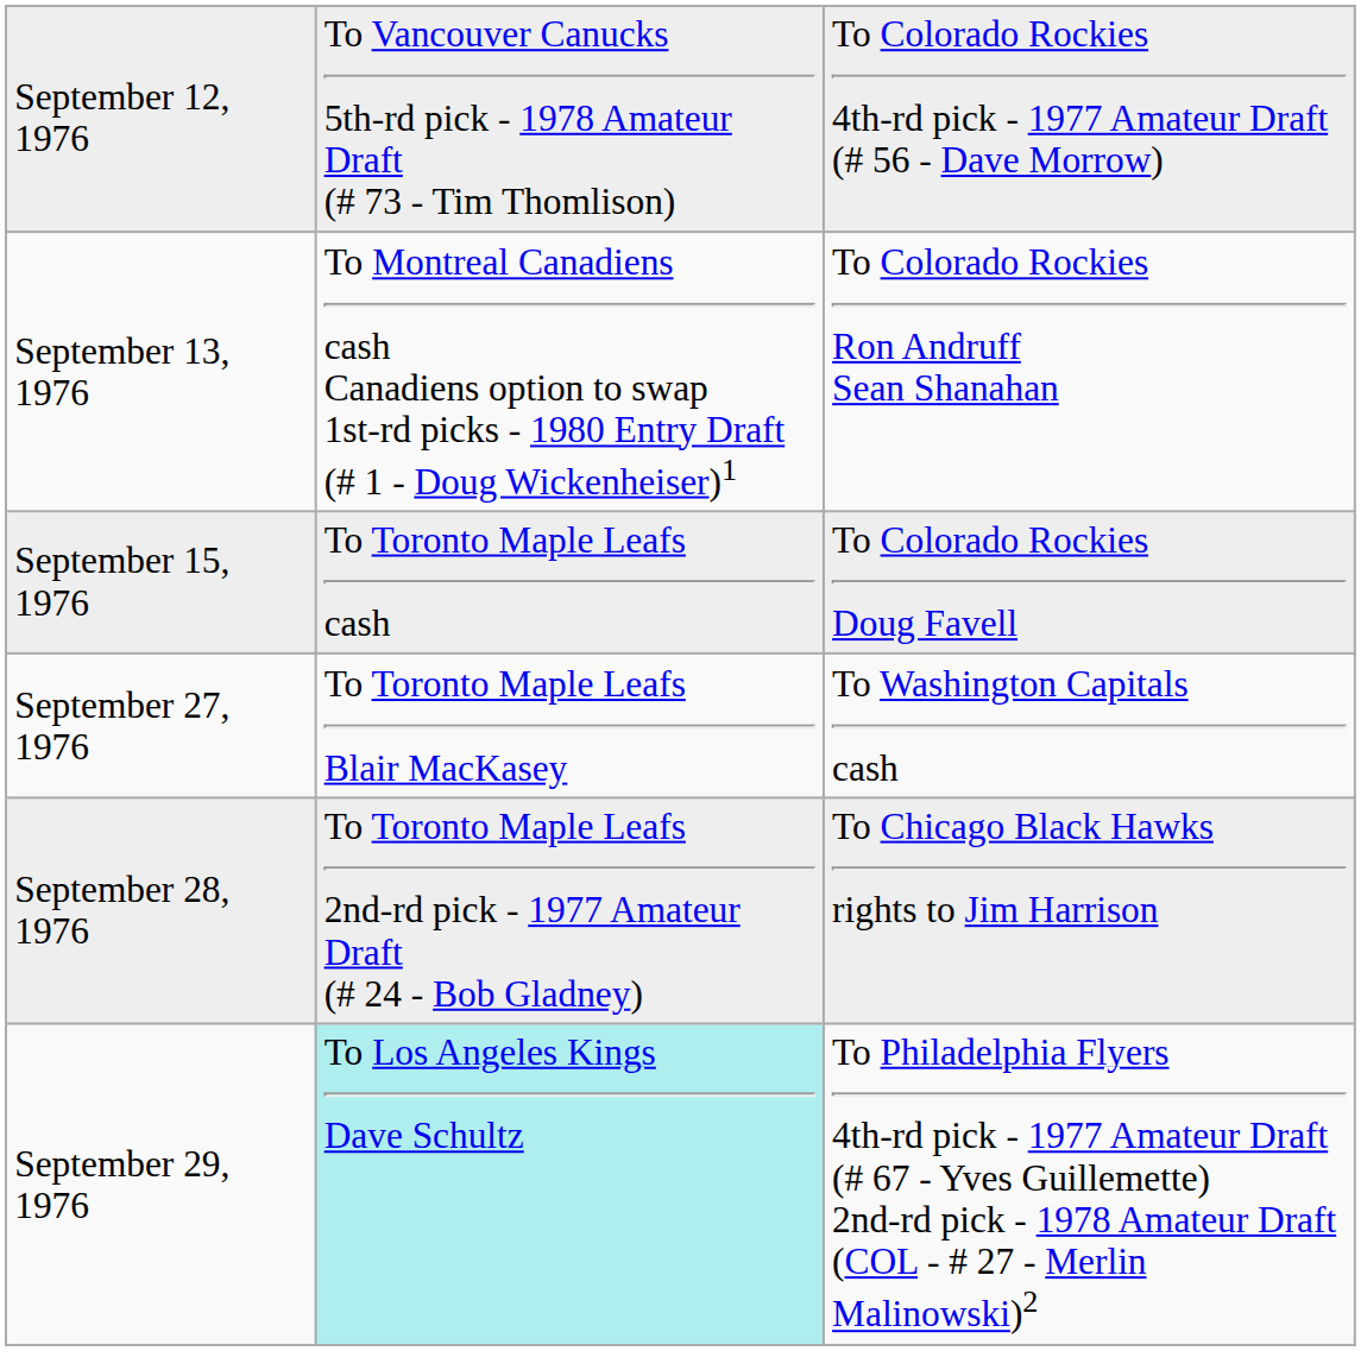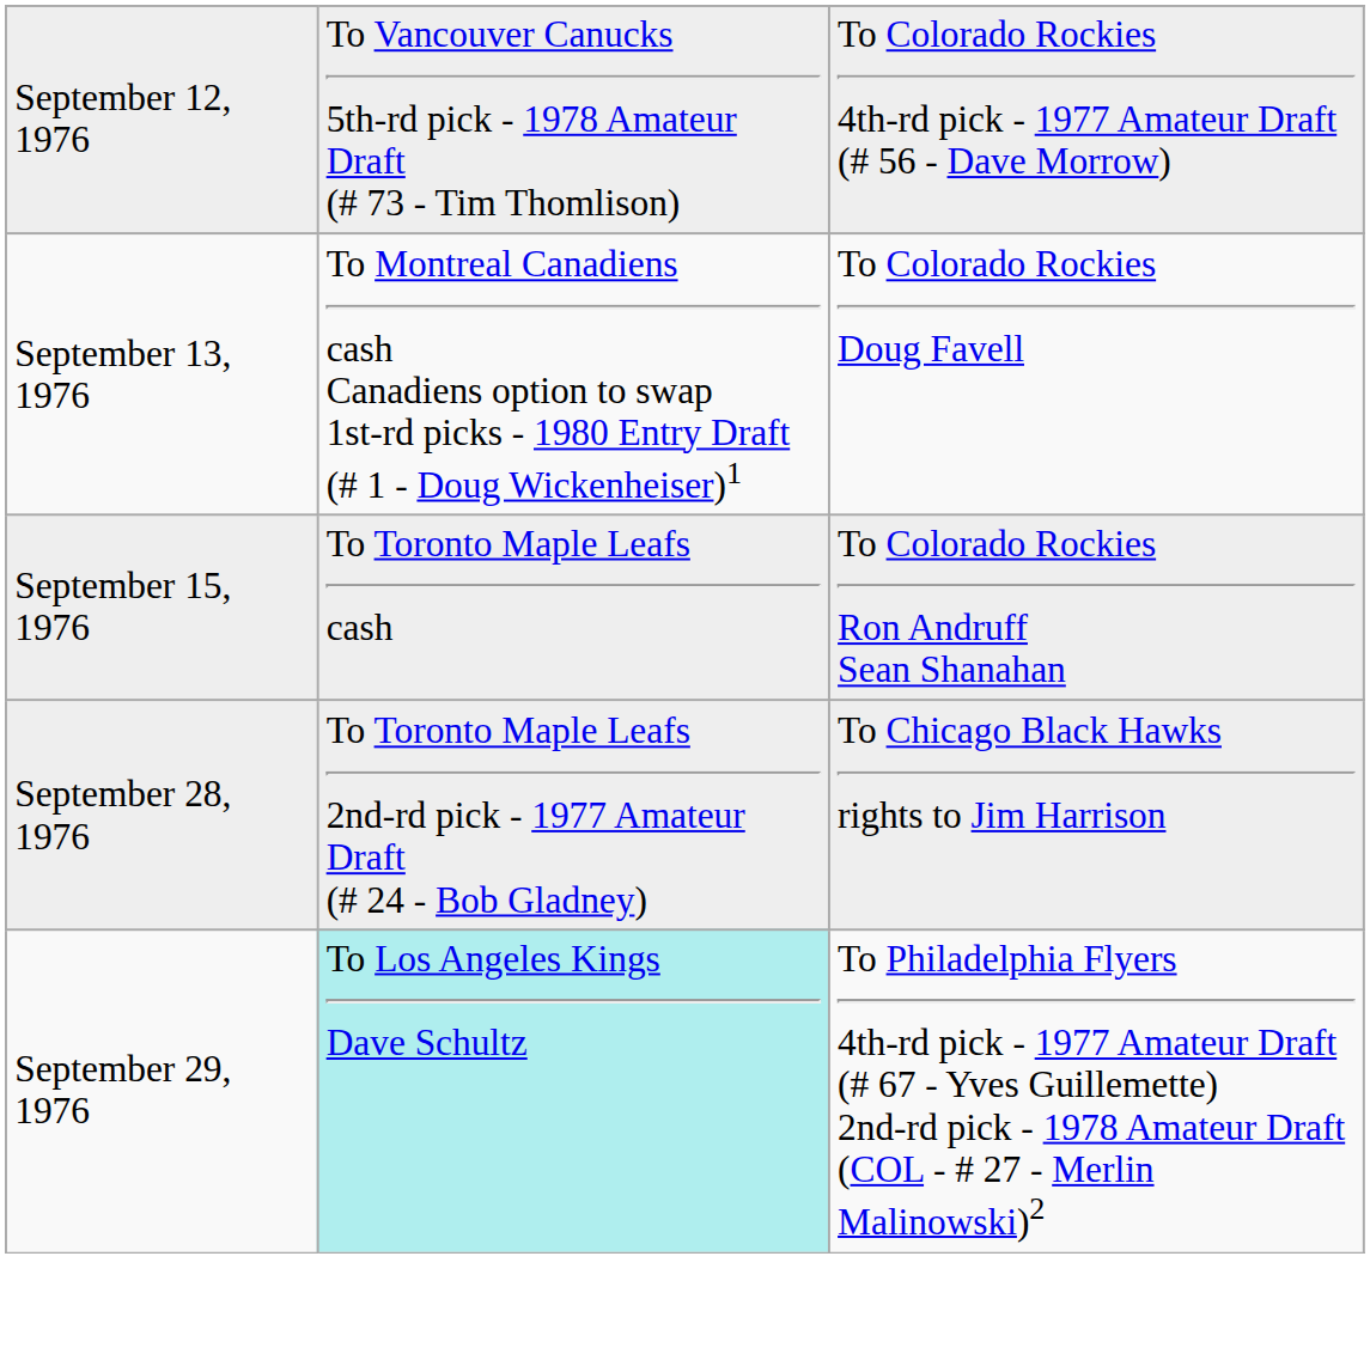September 13, 1976 | column 3: To Colorado Rockies Ron Andruff Sean Shanahan -> To Colorado Rockies Doug Favell
September 15, 1976 | column 3: To Colorado Rockies Doug Favell -> To Colorado Rockies Ron Andruff Sean Shanahan
- row: September 27, 1976 | To Toronto Maple Leafs Blair MacKasey | To Washington Capitals cash
